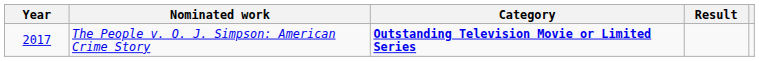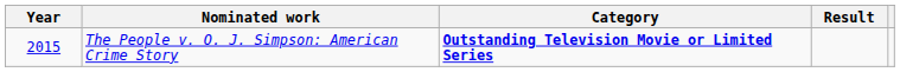The People v. O. J. Simpson: American Crime Story | Year: 2017 -> 2015
